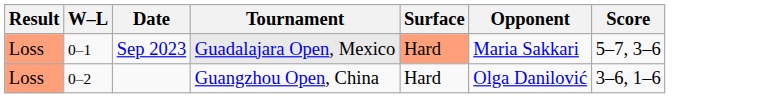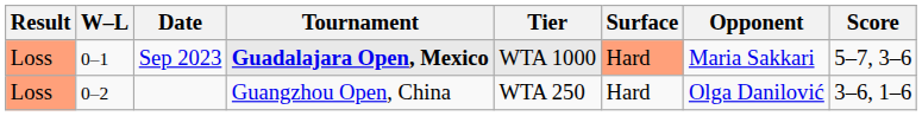+ column: Tier | WTA 1000 | WTA 250
Sep 2023 | Tournament: normal -> bold
